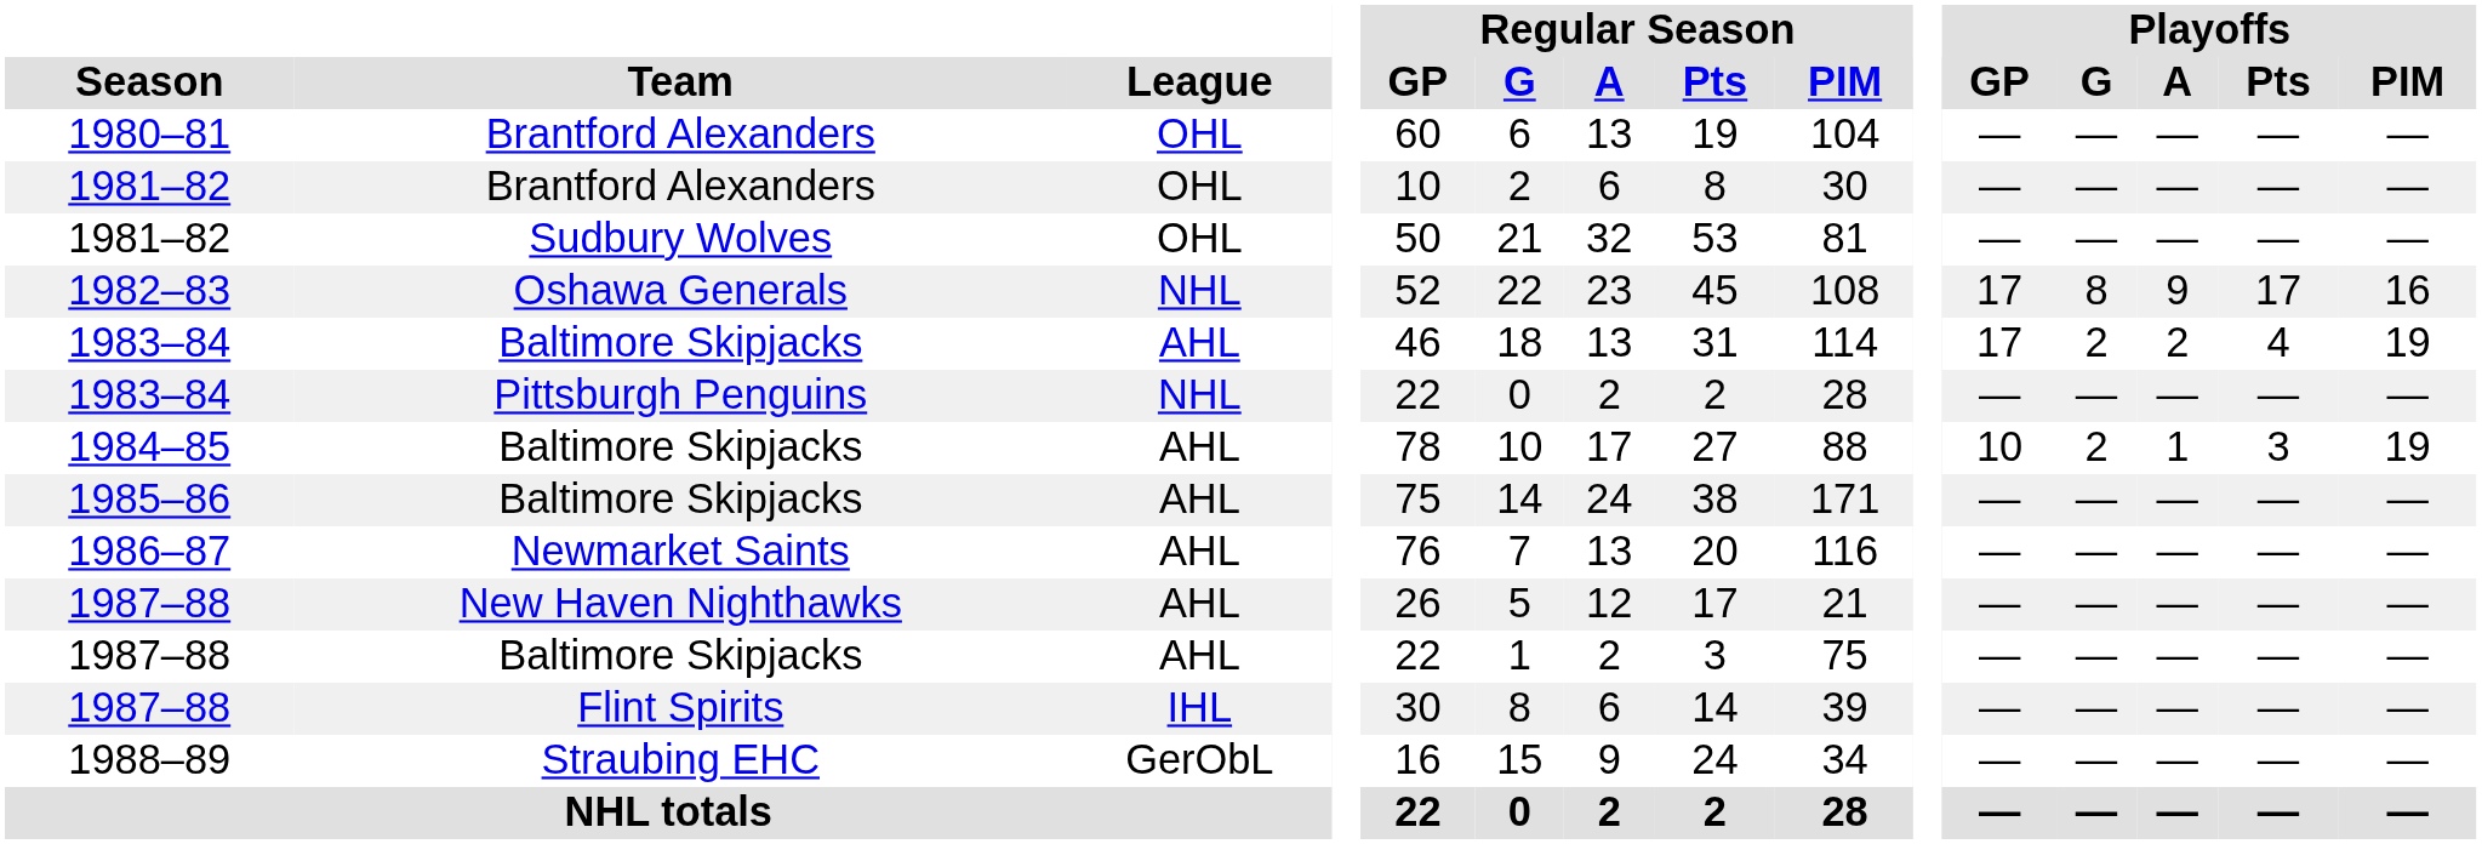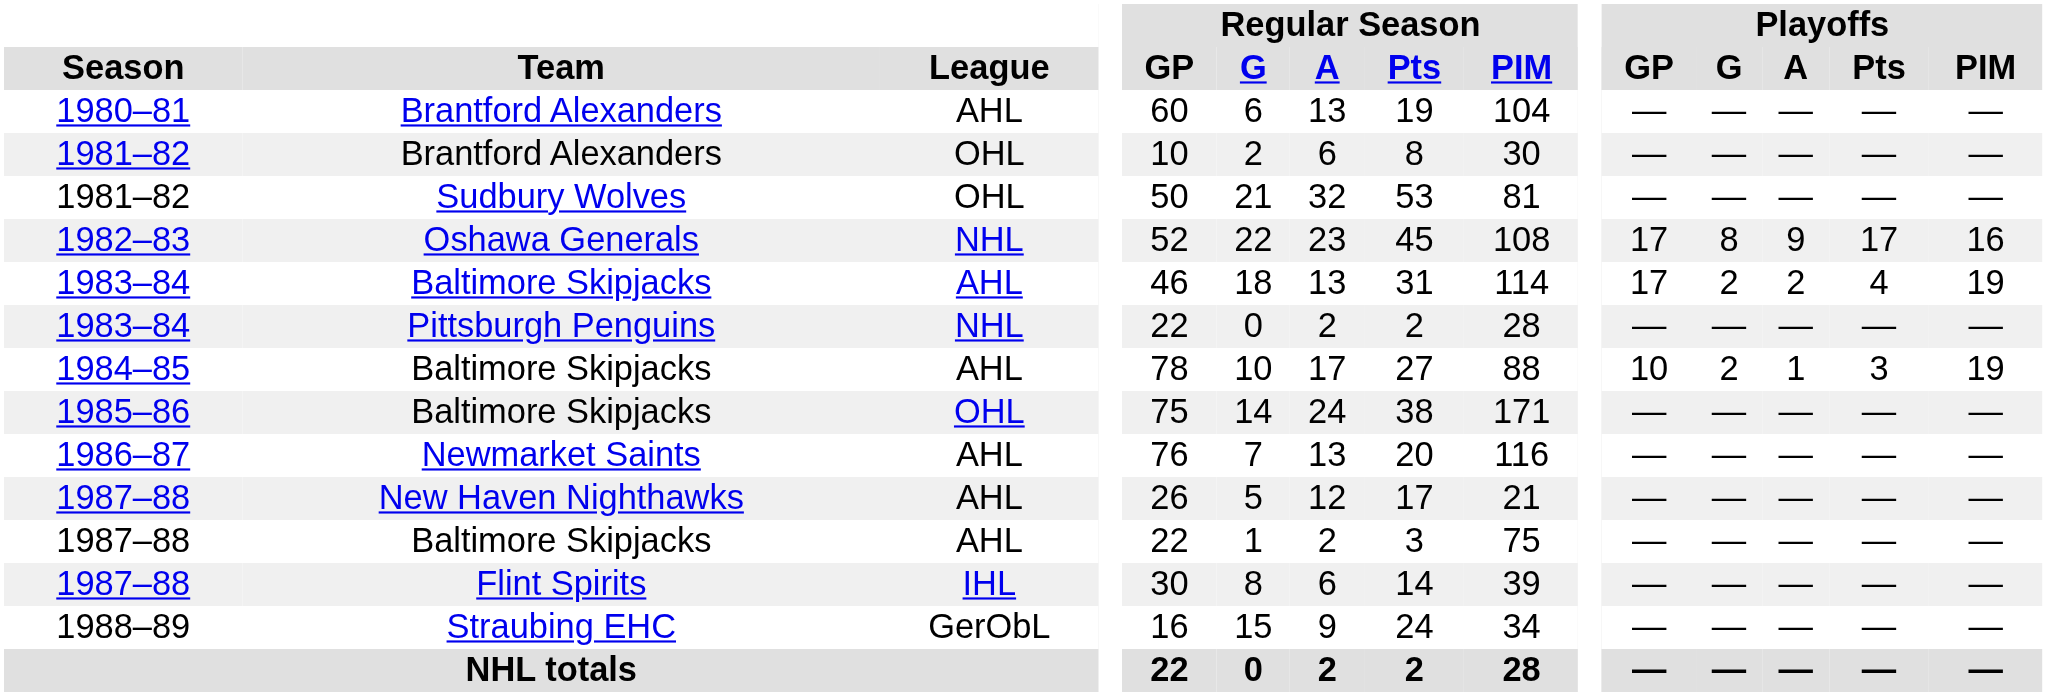1980–81 | League: OHL -> AHL
1985–86 | League: AHL -> OHL
